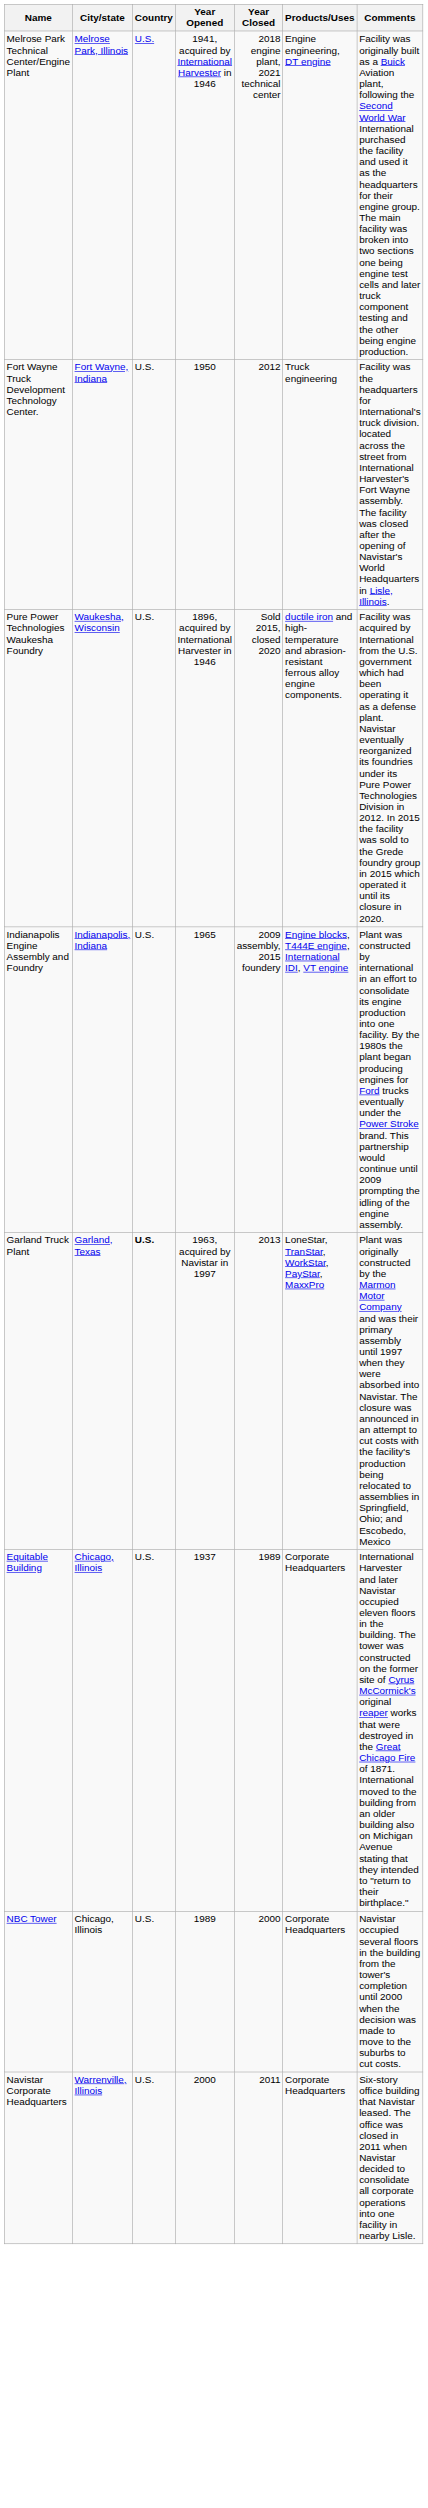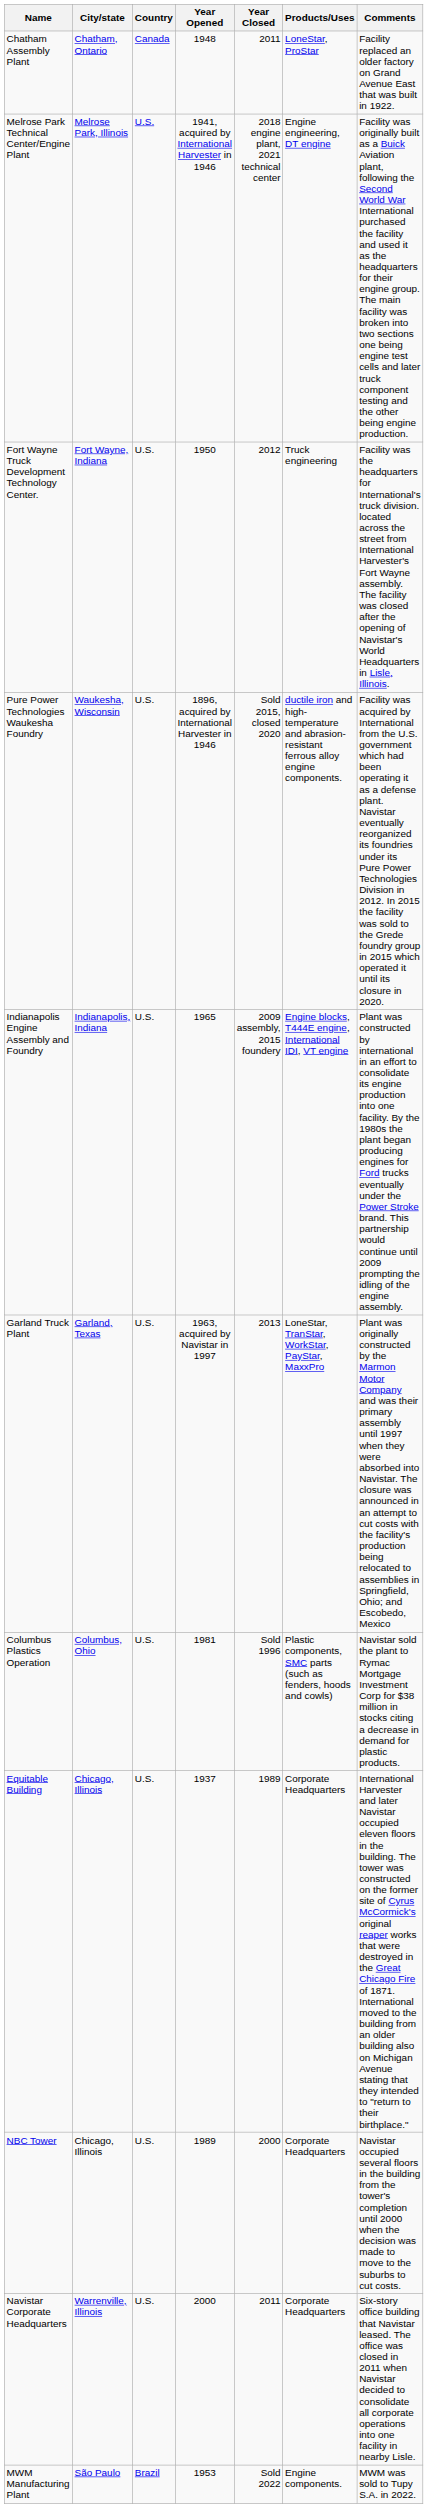+ row: Chatham Assembly Plant | Chatham, Ontario | Canada | 1948 | 2011 | LoneStar, ProStar | Facility replaced an older factory on Grand Avenue East that was built in 1922.
Garland Truck Plant | Country: bold -> normal
+ row: Columbus Plastics Operation | Columbus, Ohio | U.S. | 1981 | Sold 1996 | Plastic components, SMC parts (such as fenders, hoods and cowls) | Navistar sold the plant to Rymac Mortgage Investment Corp for $38 million in stocks citing a decrease in demand for plastic products.
+ row: MWM Manufacturing Plant | São Paulo | Brazil | 1953 | Sold 2022 | Engine components. | MWM was sold to Tupy S.A. in 2022.
